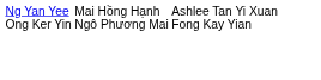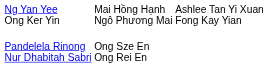+ row: Pandelela Rinong Nur Dhabitah Sabri | Ong Sze En Ong Rei En
